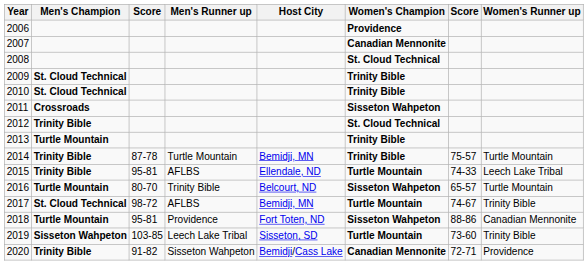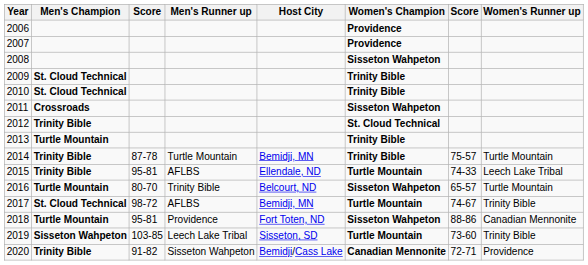2007 | Women's Champion: Canadian Mennonite -> Providence
2008 | Women's Champion: St. Cloud Technical -> Sisseton Wahpeton
